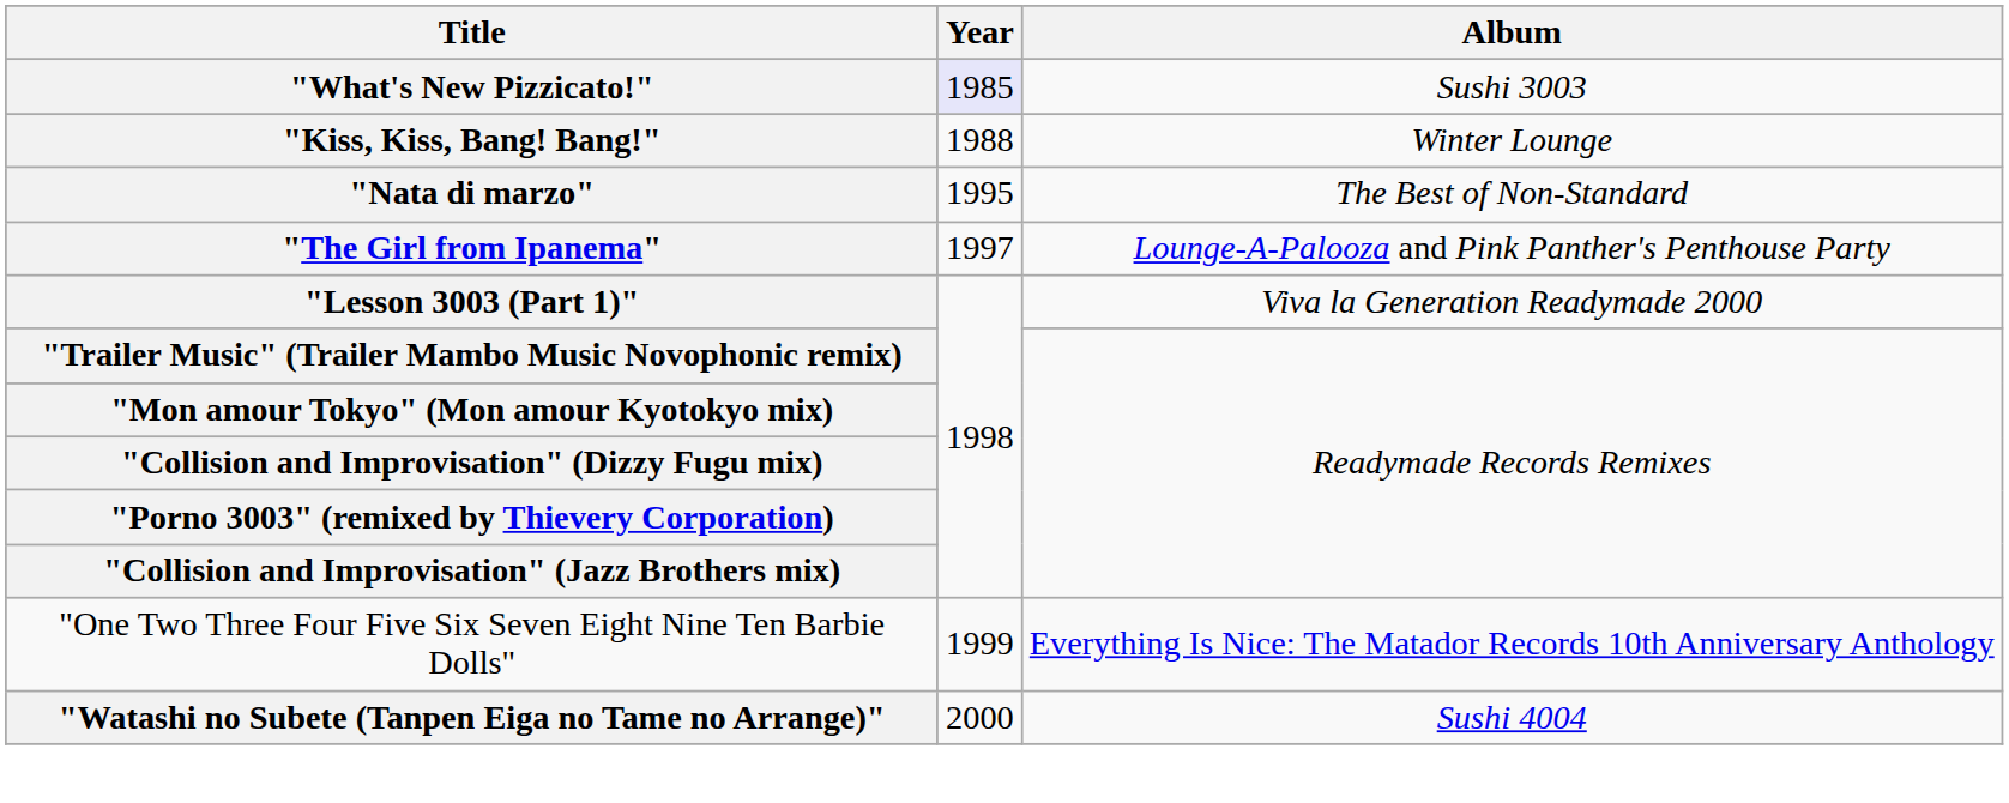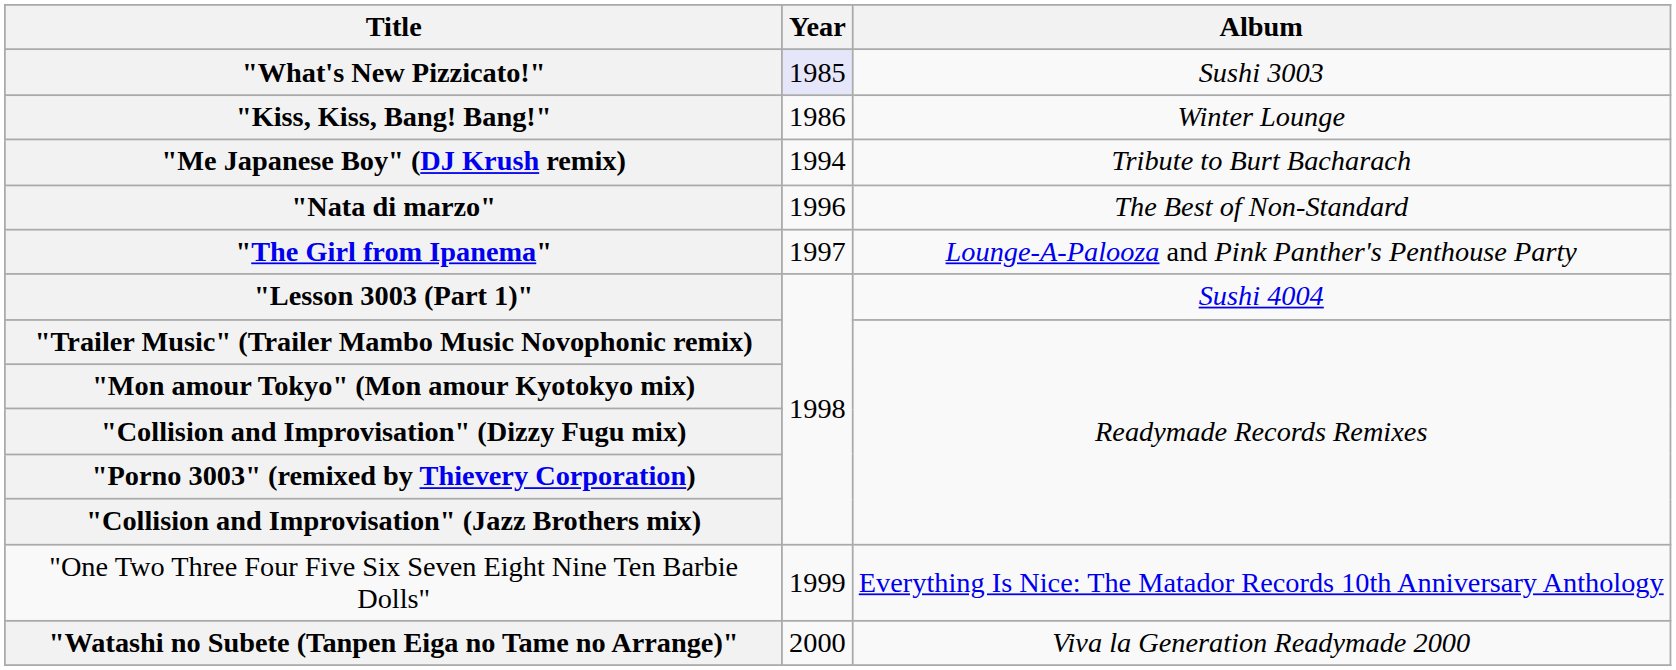"Kiss, Kiss, Bang! Bang!" | Year: 1988 -> 1986
+ row: "Me Japanese Boy" (DJ Krush remix) | 1994 | Tribute to Burt Bacharach
"Nata di marzo" | Year: 1995 -> 1996
"Lesson 3003 (Part 1)" | Album: Viva la Generation Readymade 2000 -> Sushi 4004
"Watashi no Subete (Tanpen Eiga no Tame no Arrange)" | Album: Sushi 4004 -> Viva la Generation Readymade 2000
